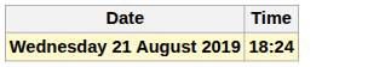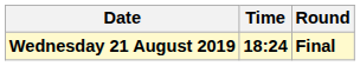+ column: Round | Final
